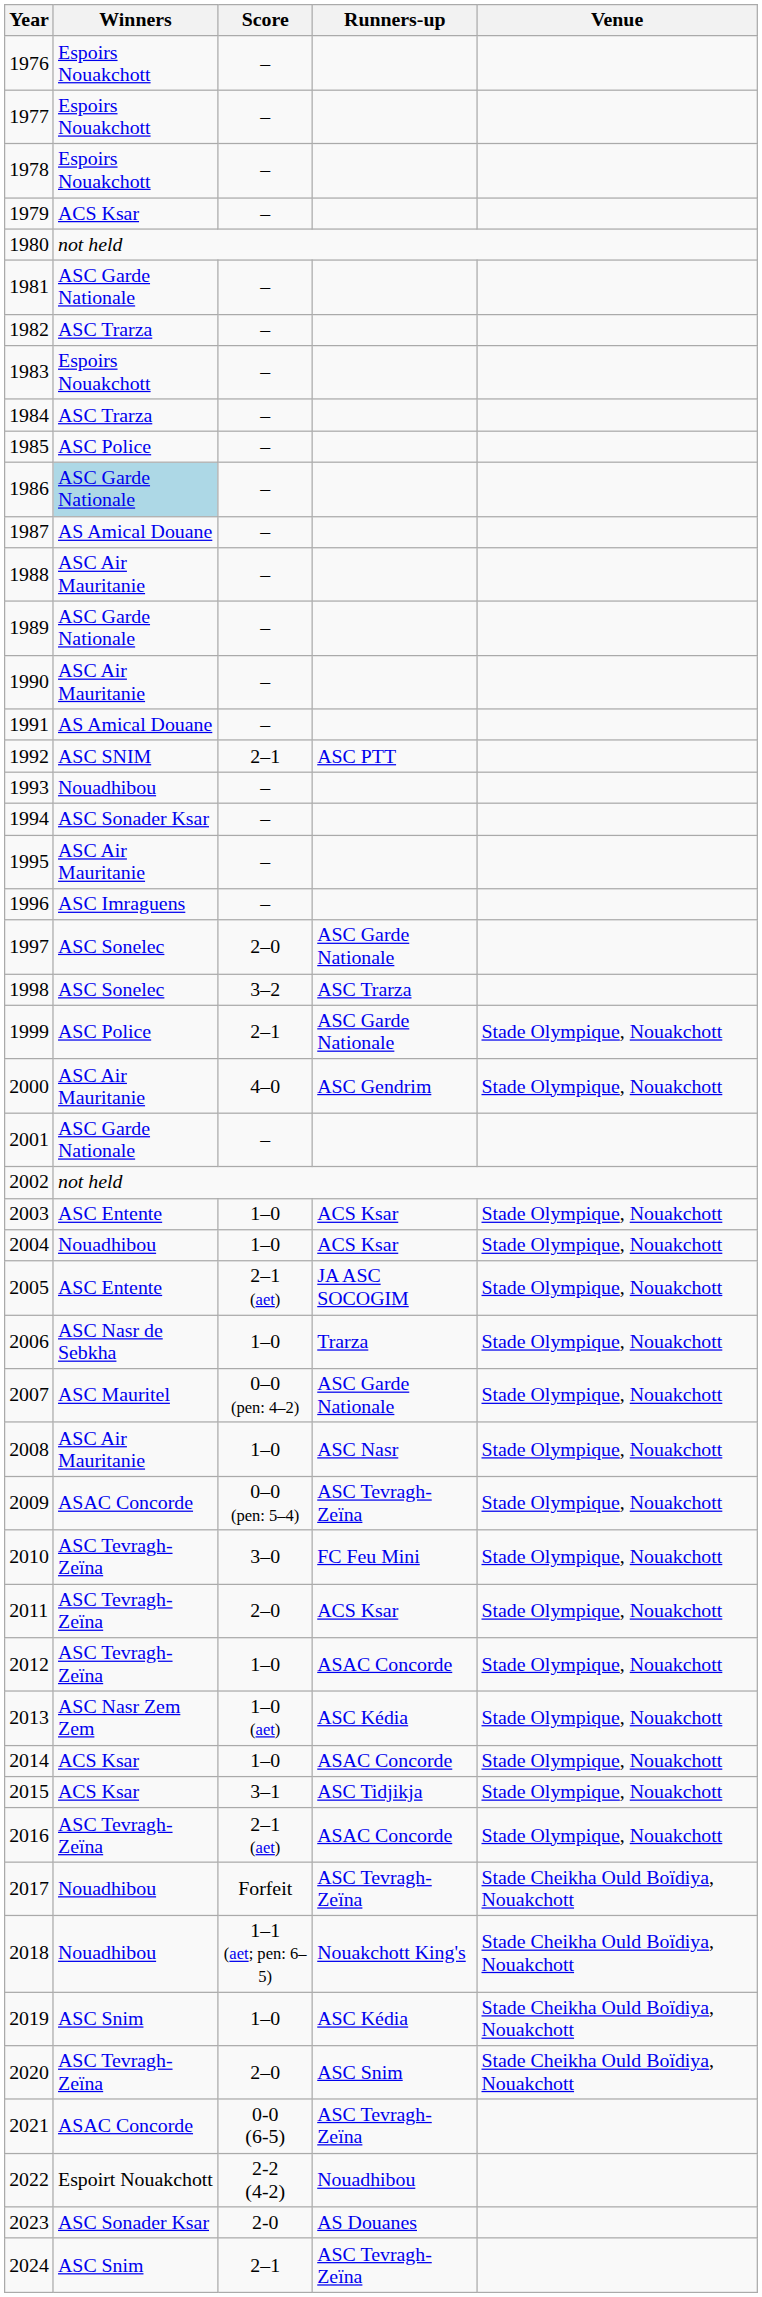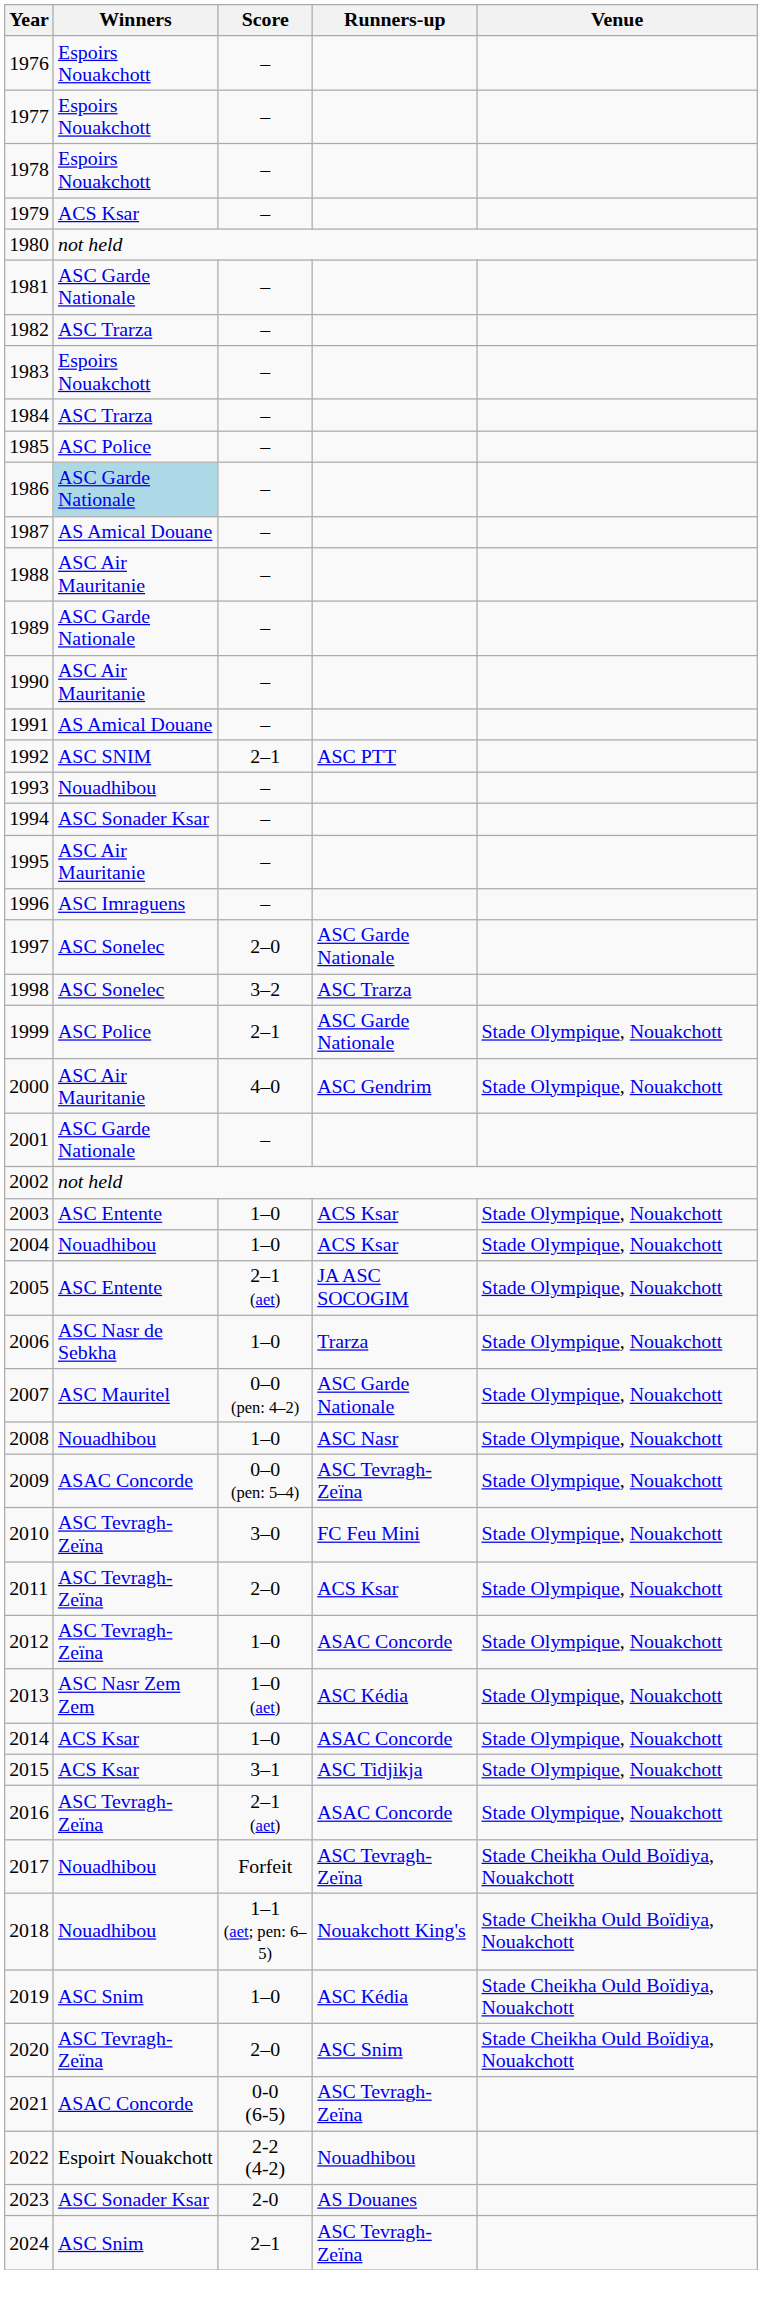2008 | Winners: ASC Air Mauritanie -> Nouadhibou
